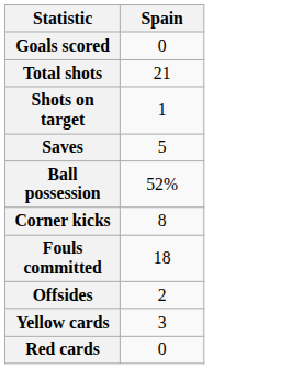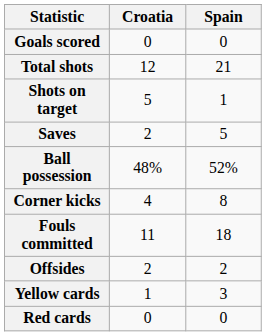+ column: Croatia | 0 | 12 | 5 | 2 | 48% | 4 | 11 | 2 | 1 | 0
